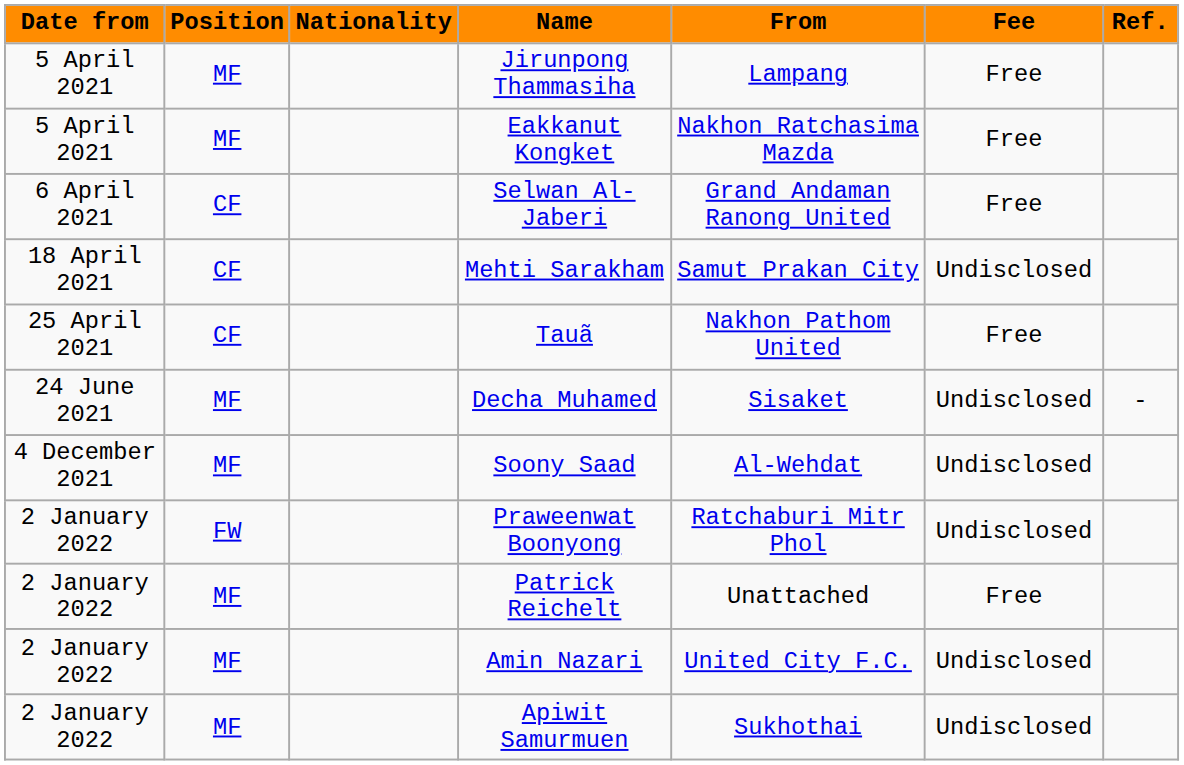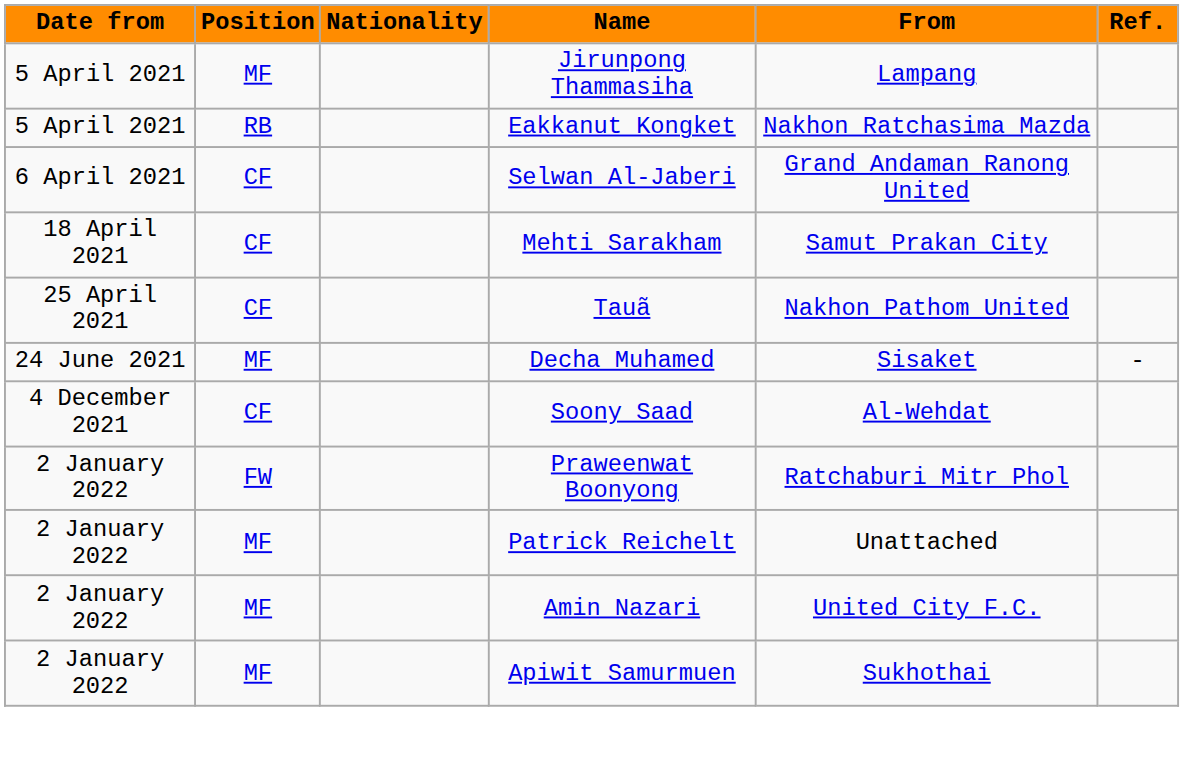- column: Fee | Free | Free | Free | Undisclosed | Free | Undisclosed | Undisclosed | Undisclosed | Free | Undisclosed | Undisclosed
Eakkanut Kongket | Position: MF -> RB
Soony Saad | Position: MF -> CF
